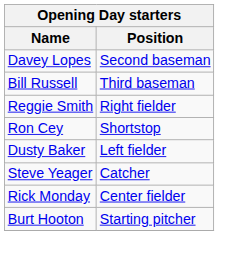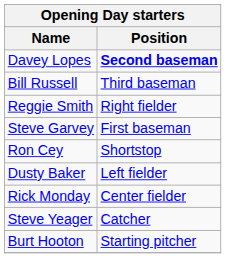Davey Lopes | Position: normal -> bold
+ row: Steve Garvey | First baseman
rows swapped: Rick Monday <-> Steve Yeager
